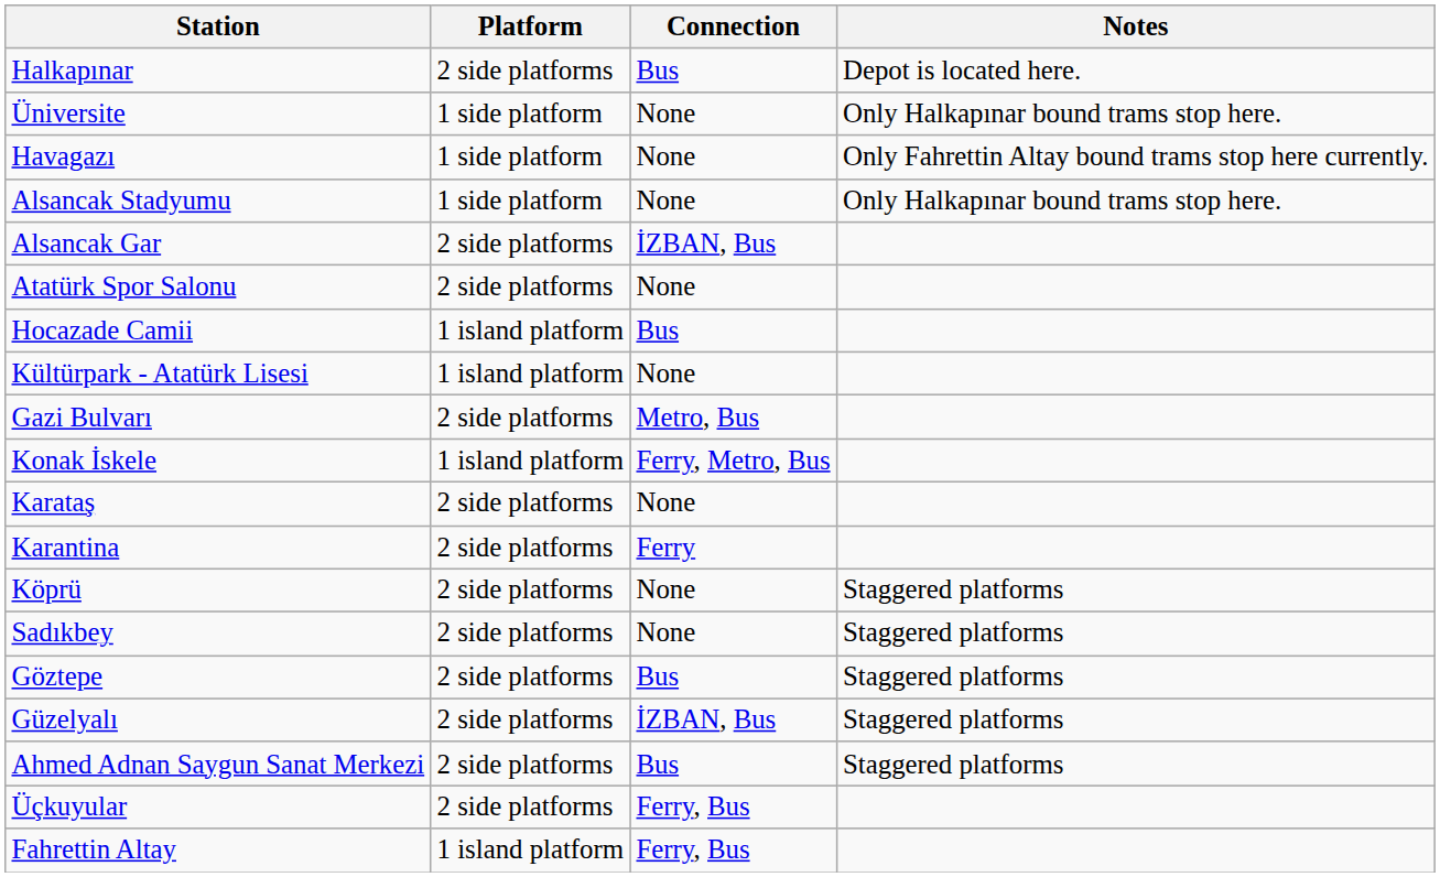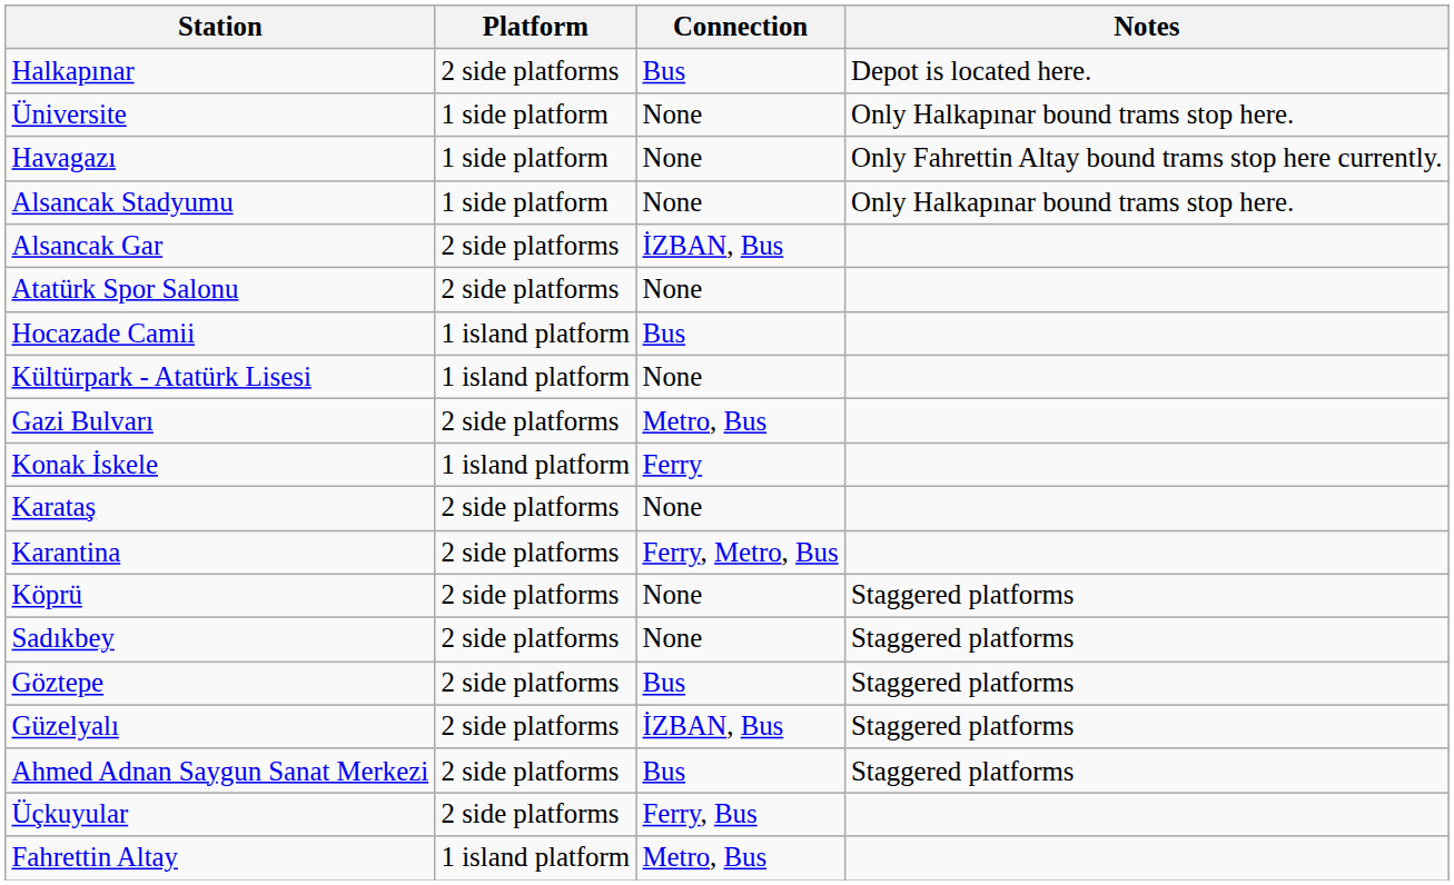Konak İskele | Connection: Ferry, Metro, Bus -> Ferry
Karantina | Connection: Ferry -> Ferry, Metro, Bus
Fahrettin Altay | Connection: Ferry, Bus -> Metro, Bus
